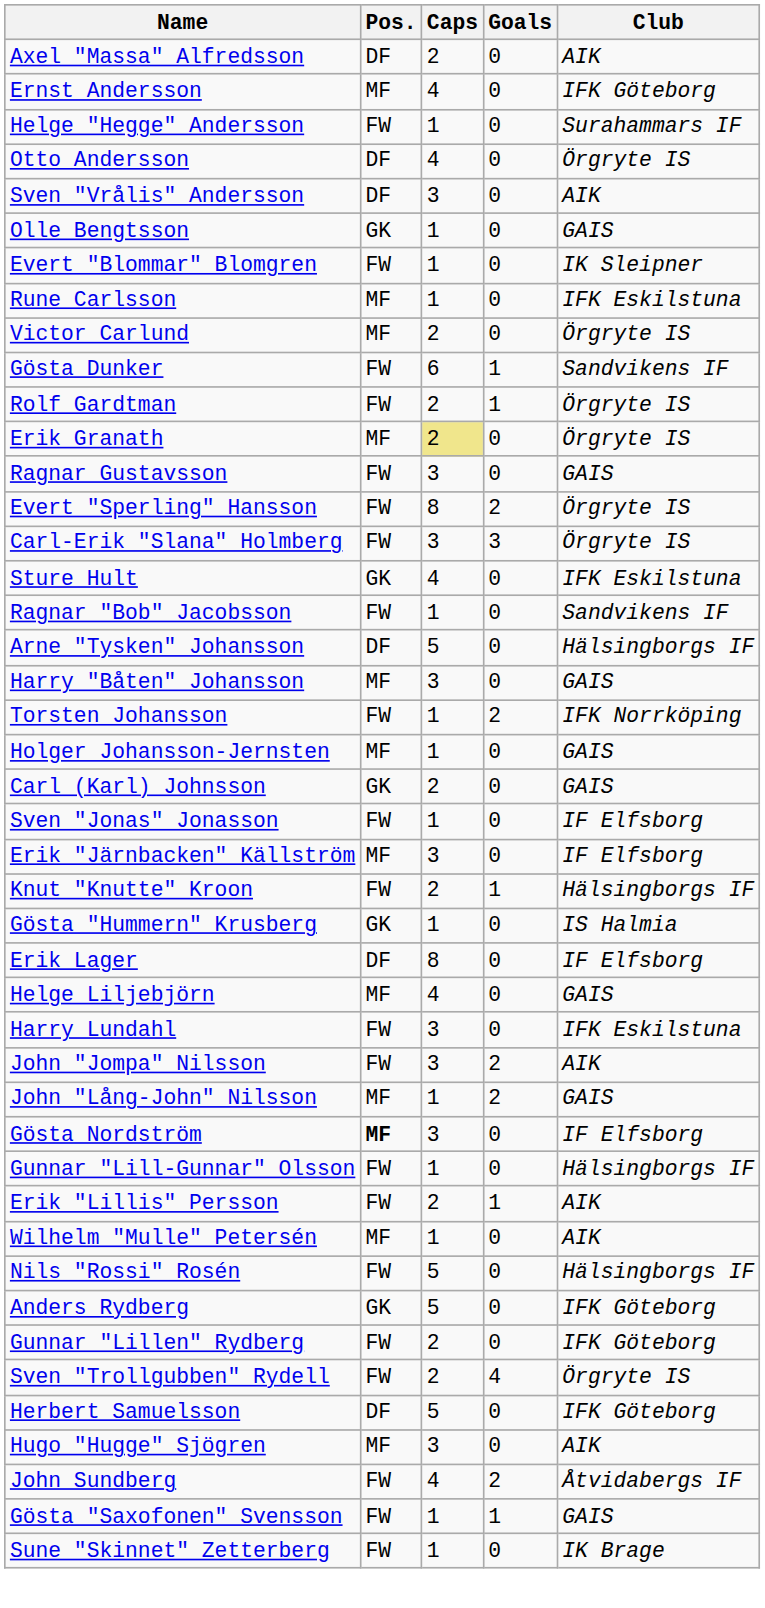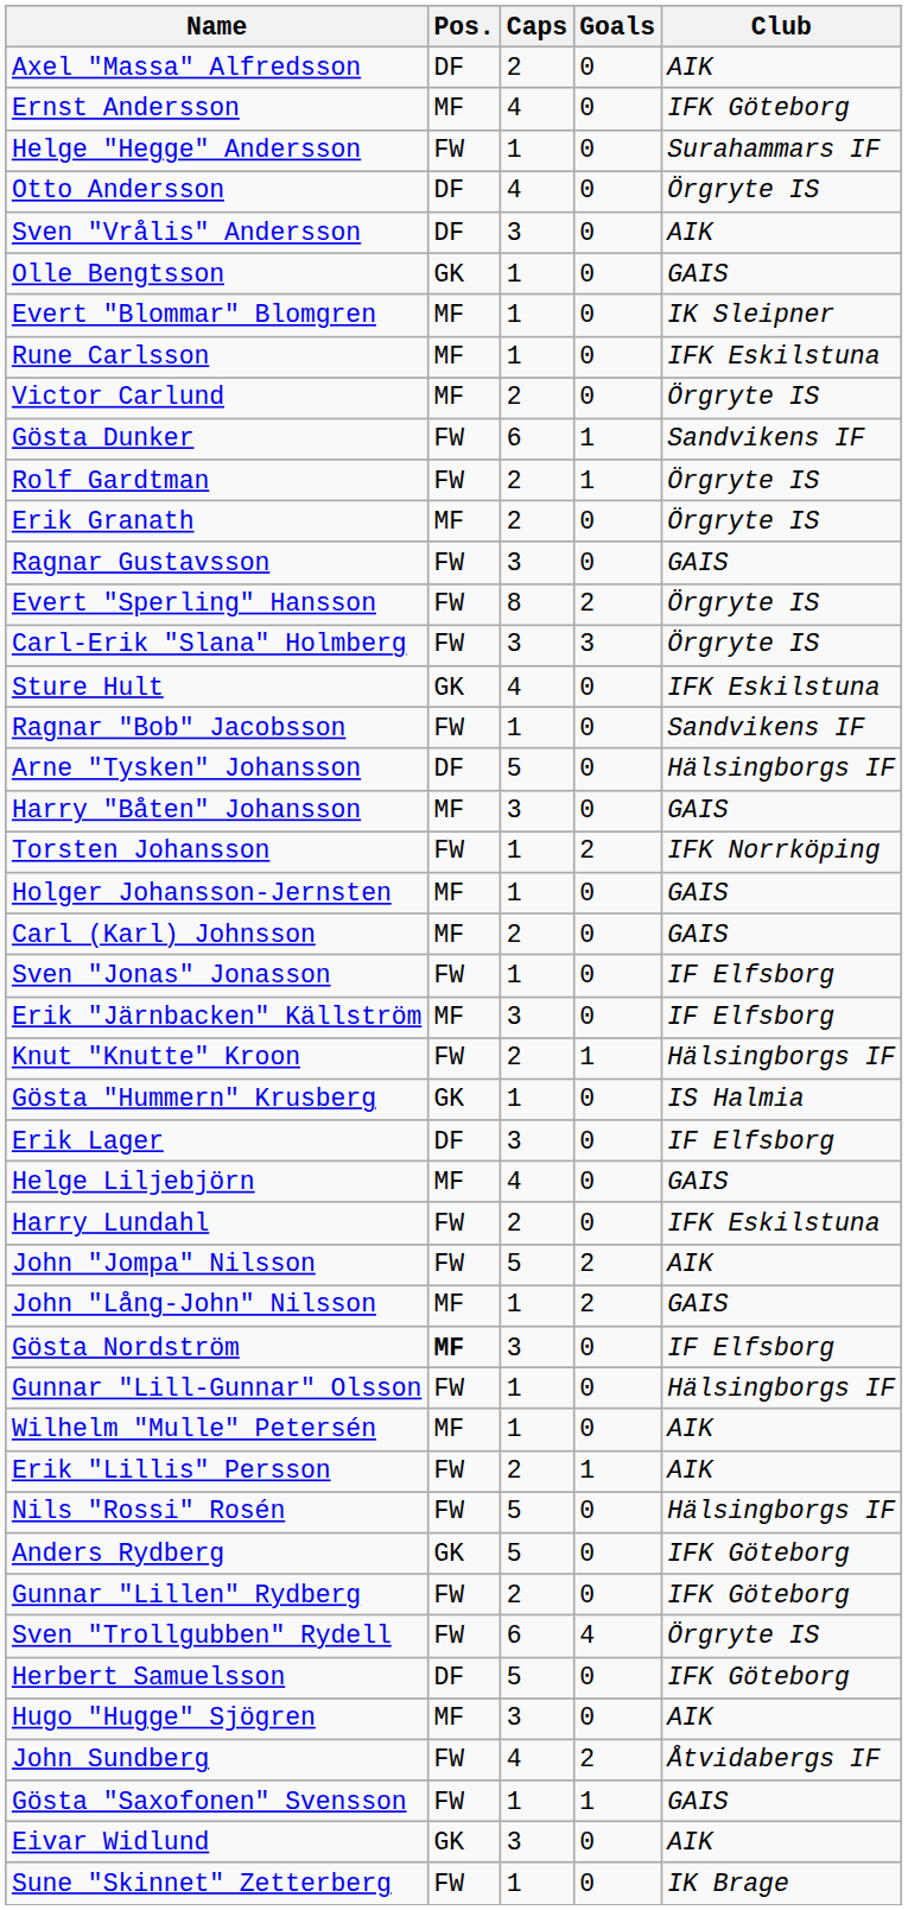Evert "Blommar" Blomgren | Pos.: FW -> MF
Erik Granath | Caps: khaki background -> no background
Carl (Karl) Johnsson | Pos.: GK -> MF
Erik Lager | Caps: 8 -> 3
Harry Lundahl | Caps: 3 -> 2
John "Jompa" Nilsson | Caps: 3 -> 5
rows swapped: Erik "Lillis" Persson <-> Wilhelm "Mulle" Petersén
Sven "Trollgubben" Rydell | Caps: 2 -> 6
+ row: Eivar Widlund | GK | 3 | 0 | AIK
